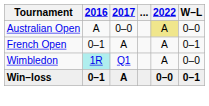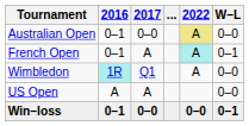Australian Open | 2016: A -> 0–1
French Open | 2022: no background -> paleturquoise background
+ row: US Open | A | A | 0–0
Win–loss | 2017: A -> 0–0
